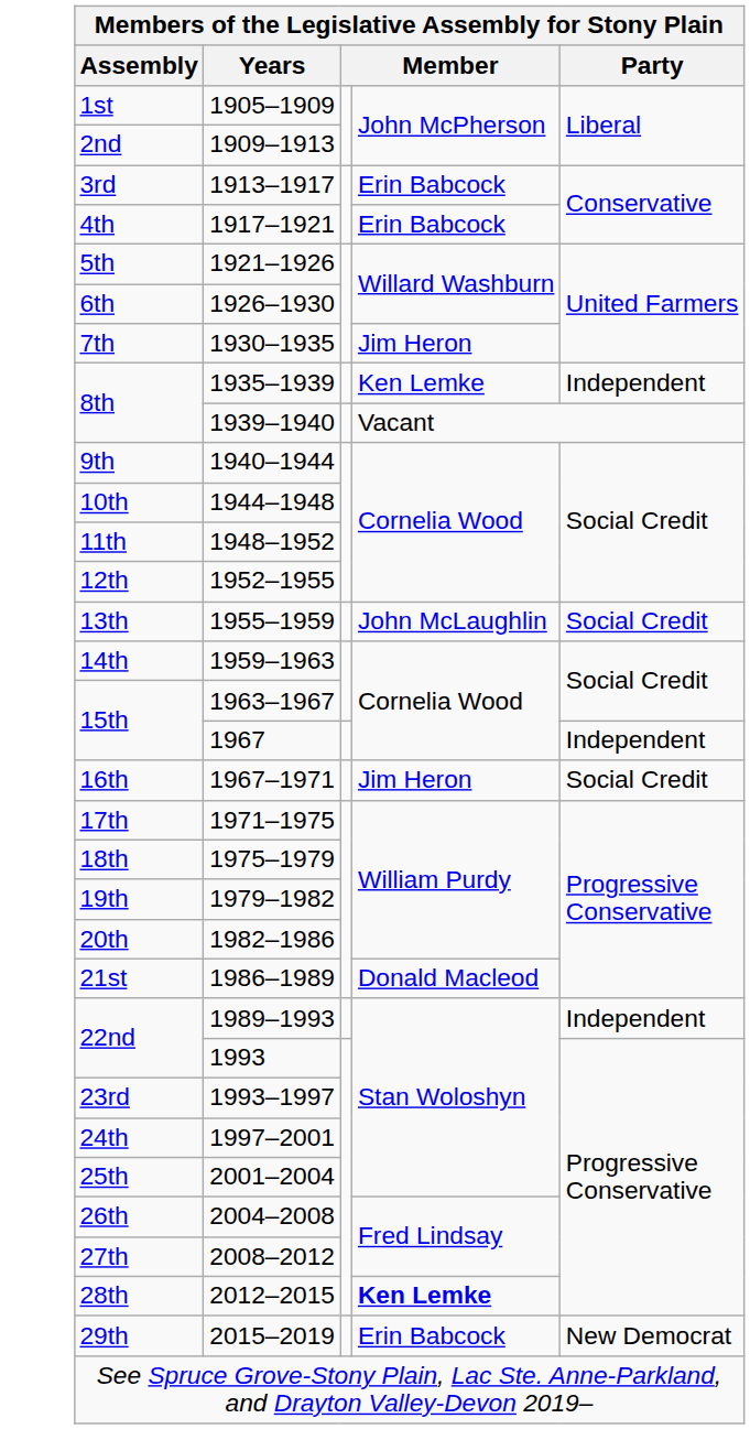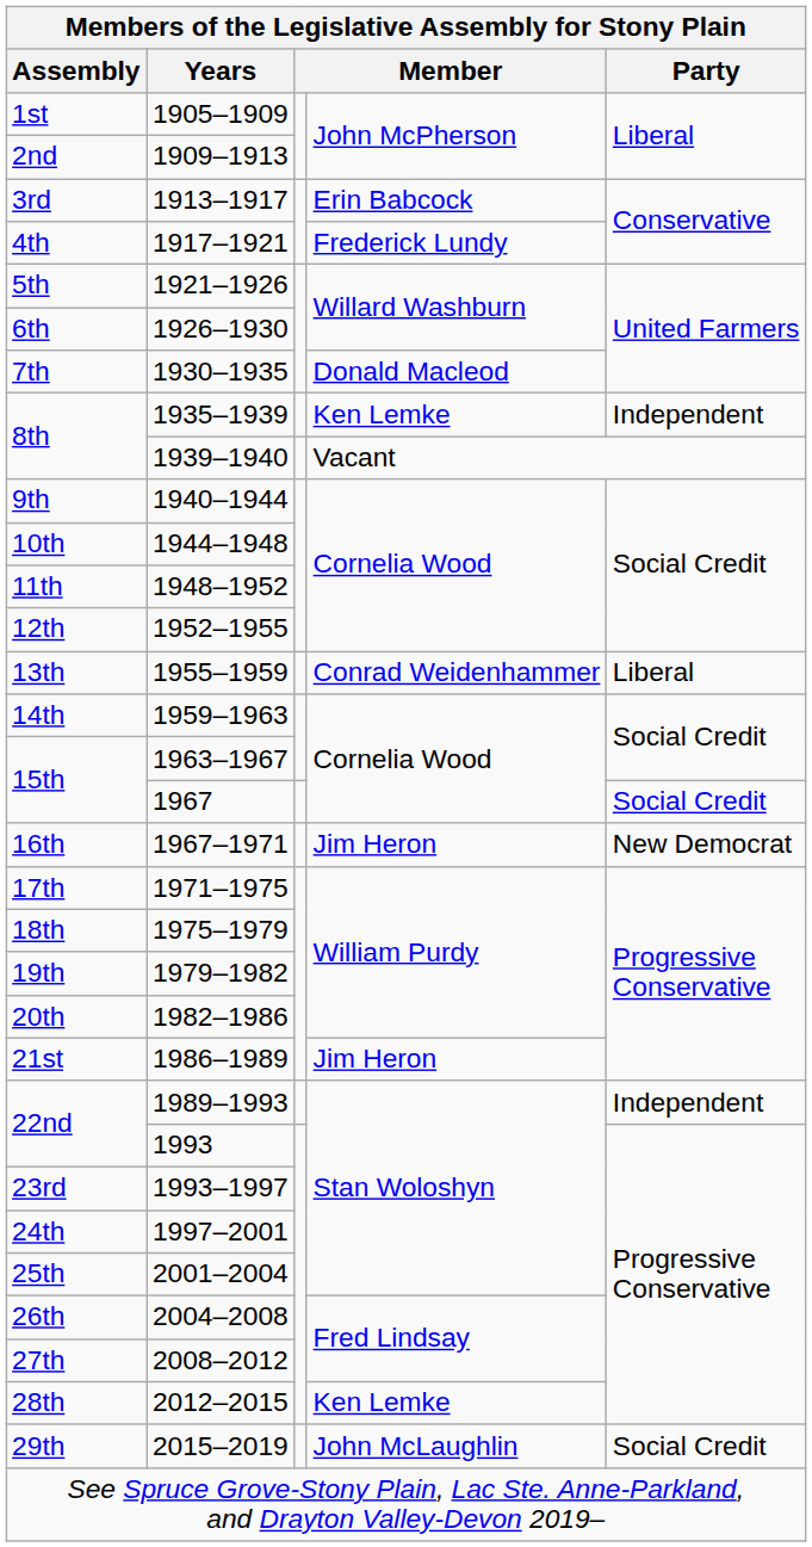4th | column 4: Erin Babcock -> Frederick Lundy
7th | column 4: Jim Heron -> Donald Macleod
13th | column 4: John McLaughlin -> Conrad Weidenhammer
13th | Party: Social Credit -> Liberal
15th / 1967 | Party: Independent -> Social Credit
16th | Party: Social Credit -> New Democrat
21st | column 4: Donald Macleod -> Jim Heron
28th | column 4: bold -> normal
29th | column 4: Erin Babcock -> John McLaughlin
29th | Party: New Democrat -> Social Credit
